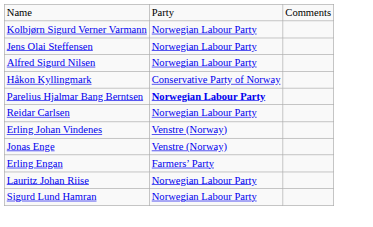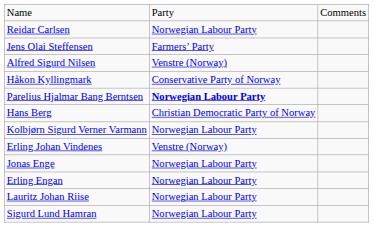rows swapped: Reidar Carlsen <-> Kolbjørn Sigurd Verner Varmann
Jens Olai Steffensen | column 2: Norwegian Labour Party -> Farmers’ Party
Alfred Sigurd Nilsen | column 2: Norwegian Labour Party -> Venstre (Norway)
+ row: Hans Berg | Christian Democratic Party of Norway
Jonas Enge | column 2: Venstre (Norway) -> Norwegian Labour Party
Erling Engan | column 2: Farmers’ Party -> Norwegian Labour Party
